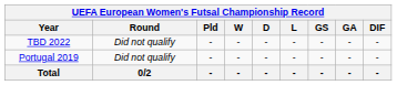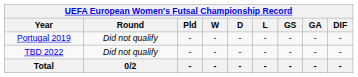rows swapped: Portugal 2019 <-> TBD 2022
